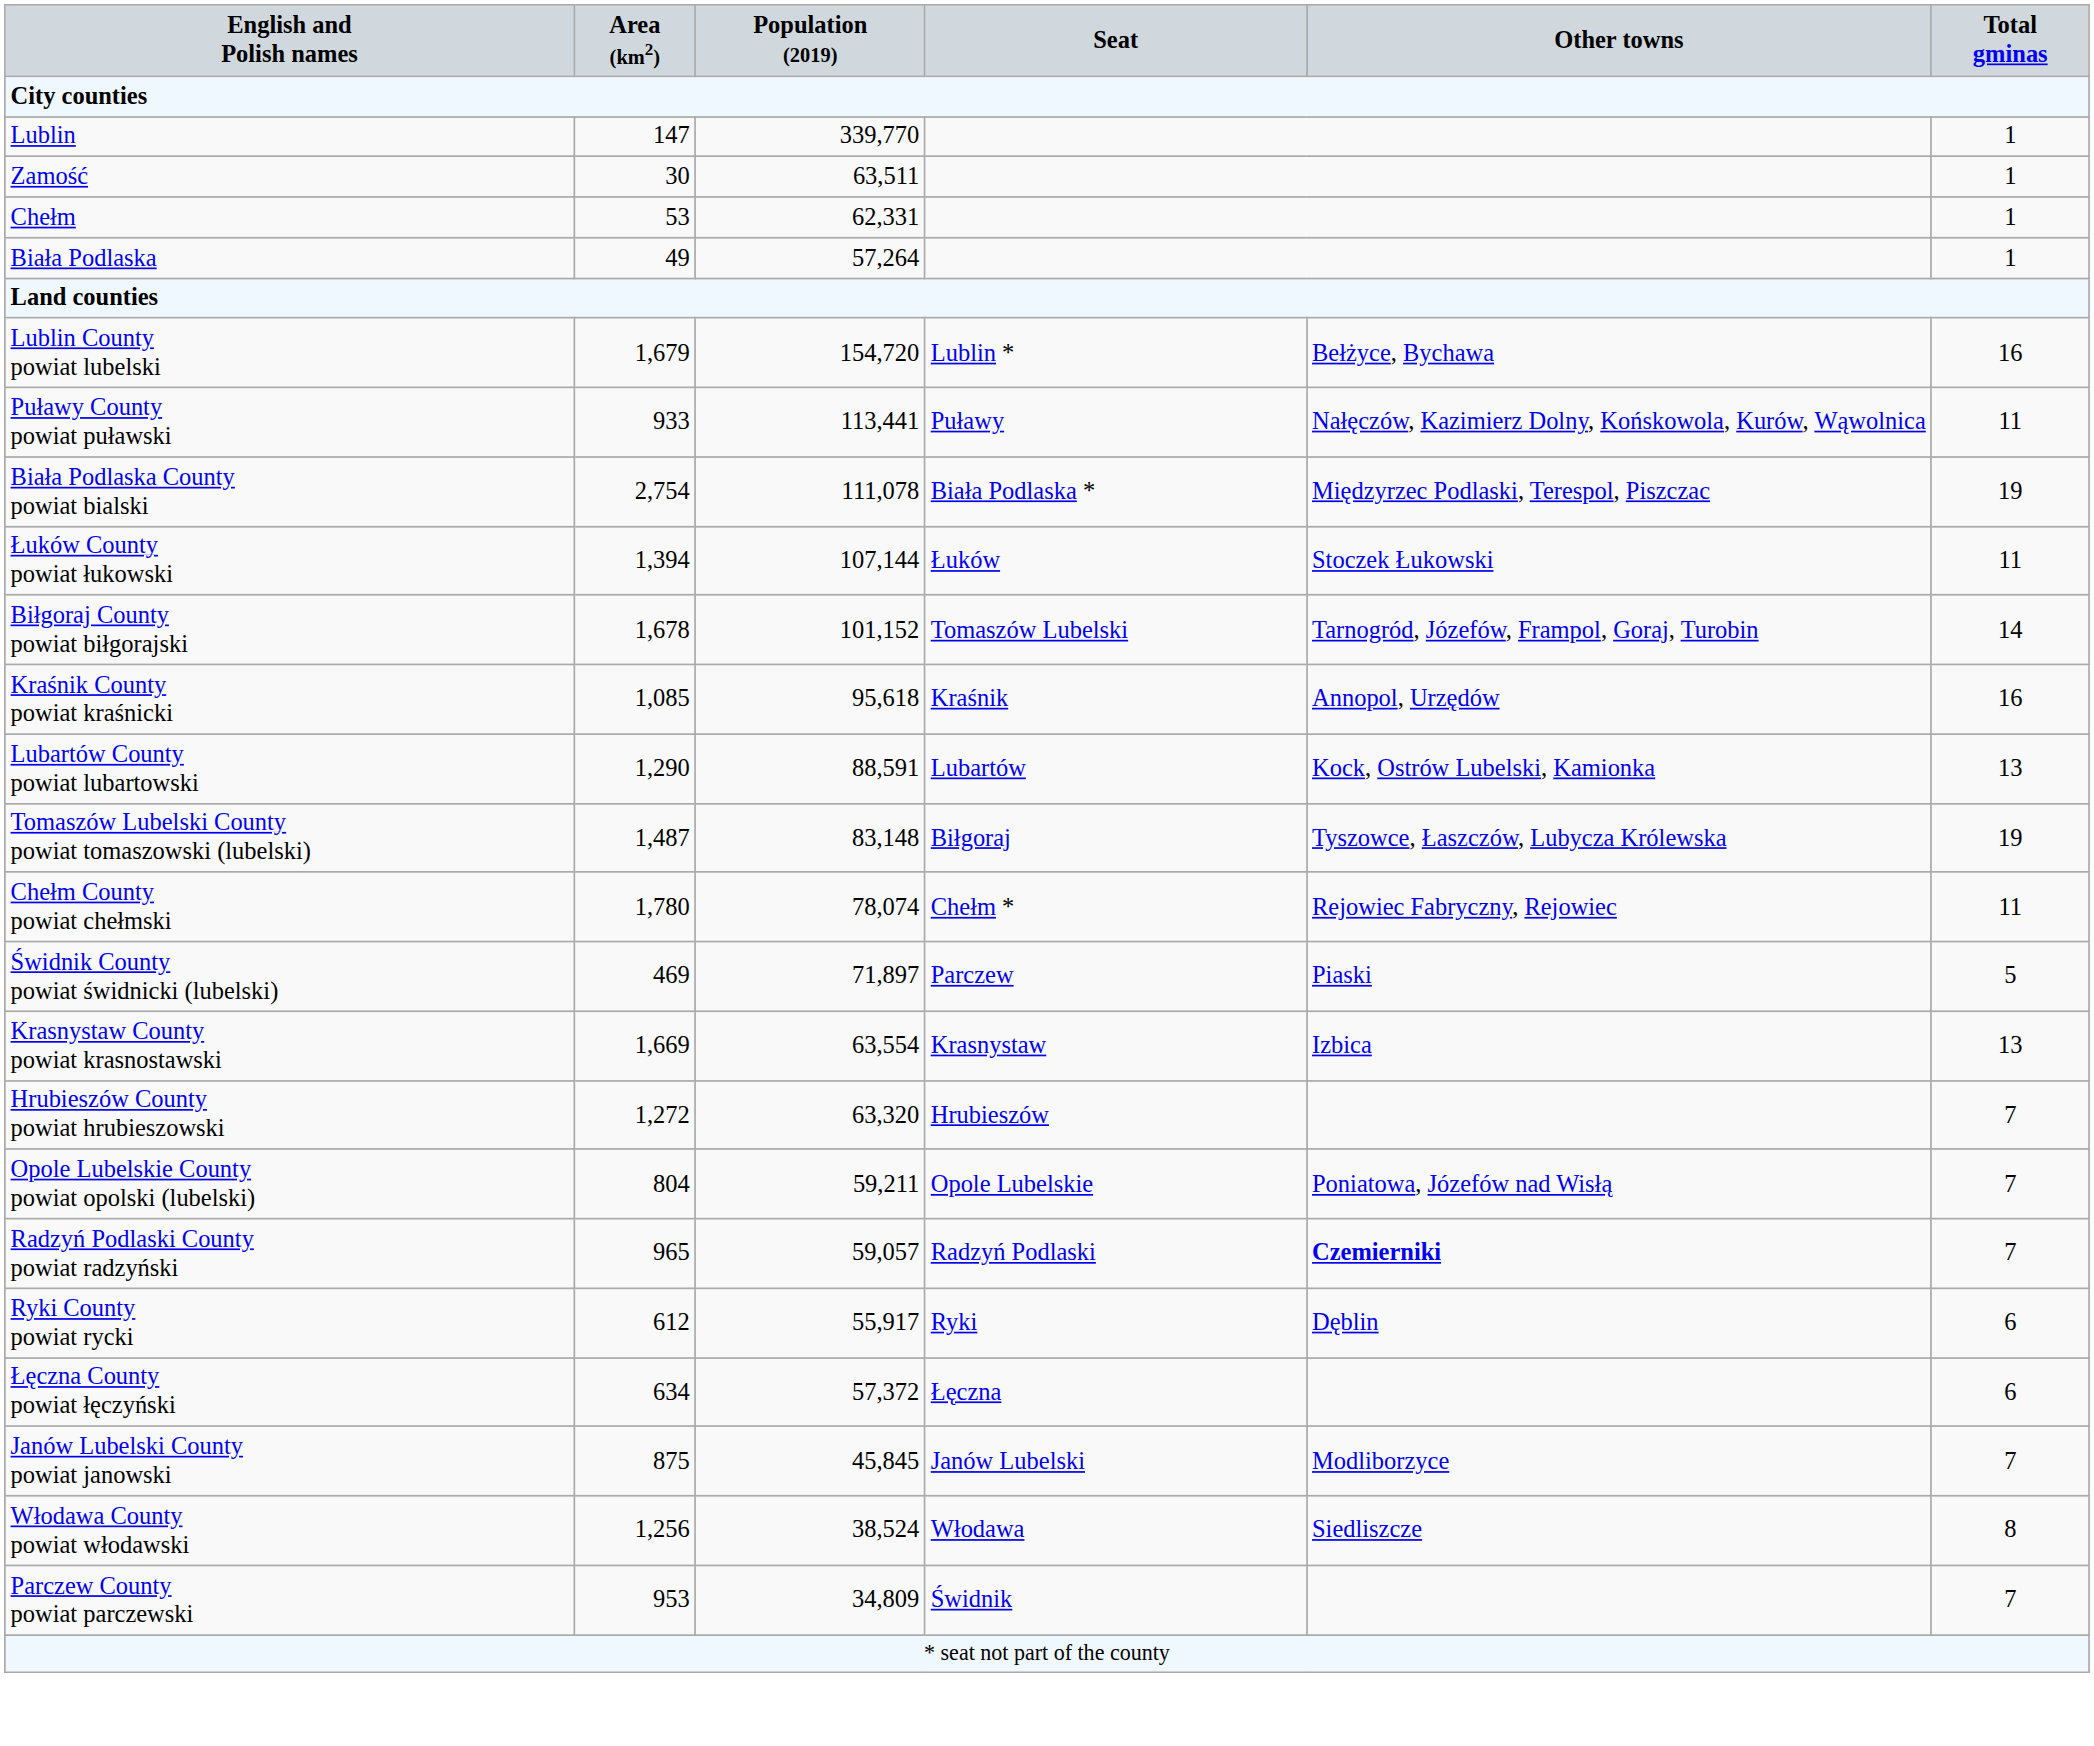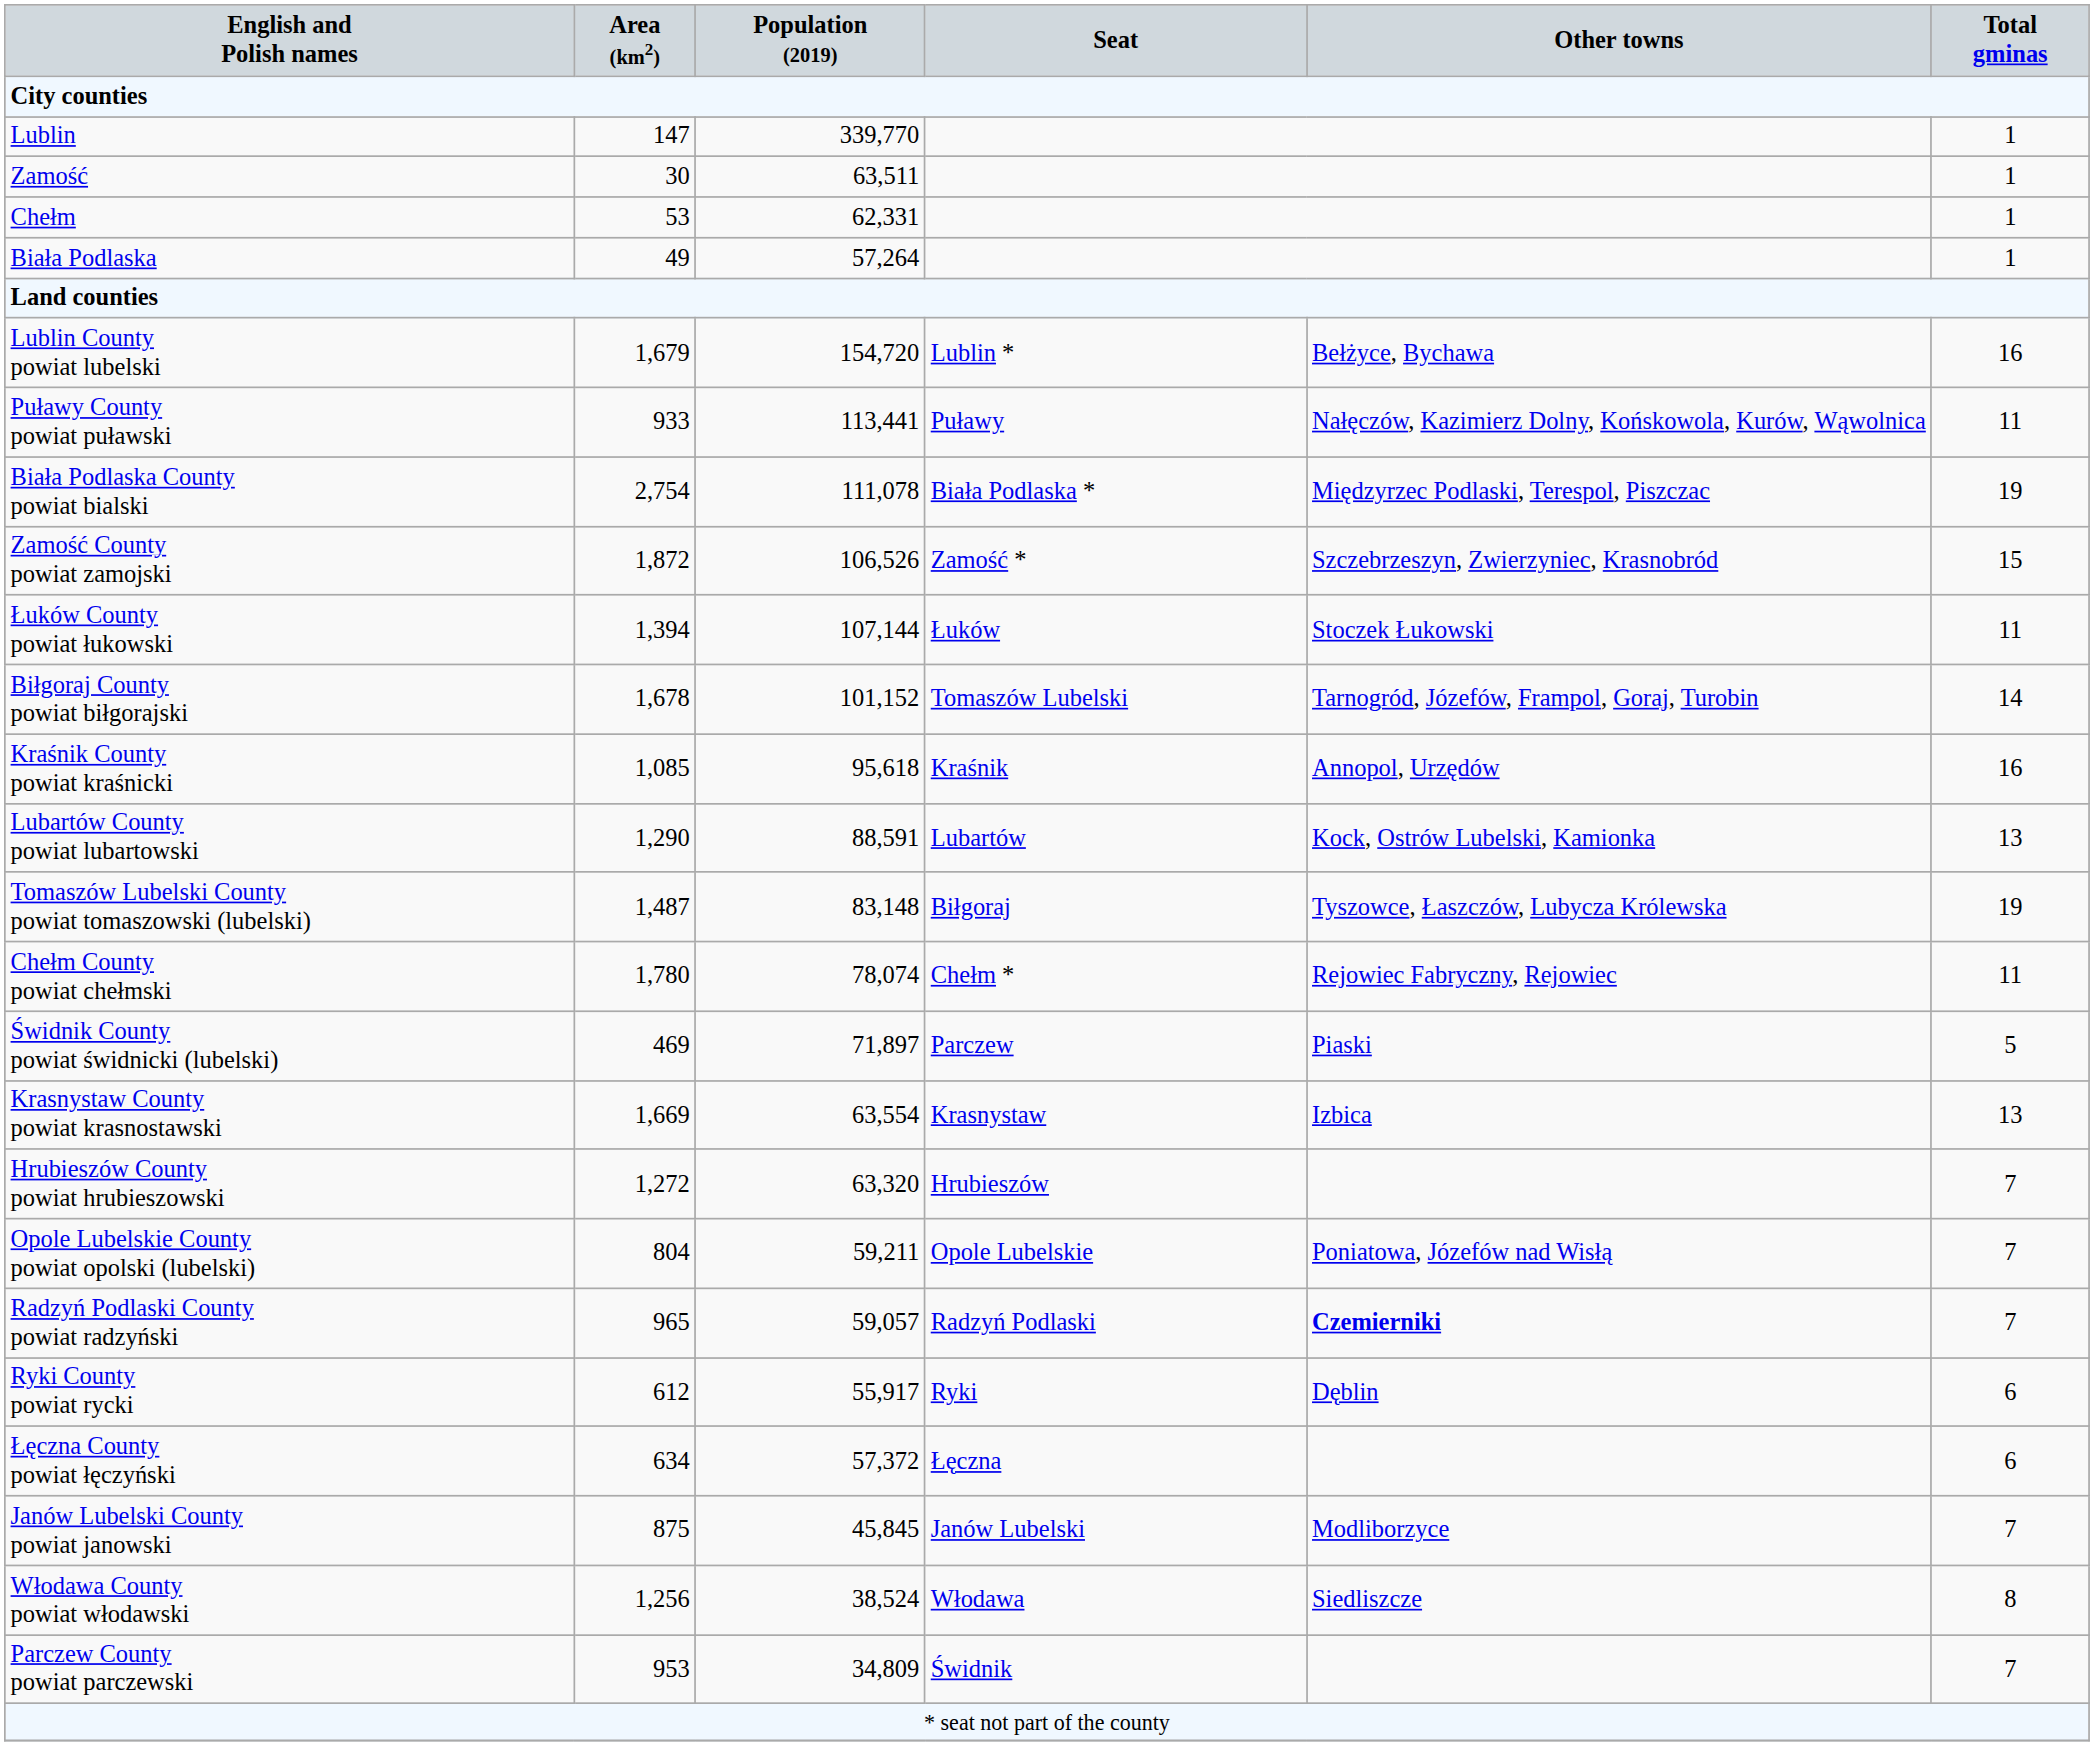+ row: Zamość County powiat zamojski | 1,872 | 106,526 | Zamość * | Szczebrzeszyn, Zwierzyniec, Krasnobród | 15
